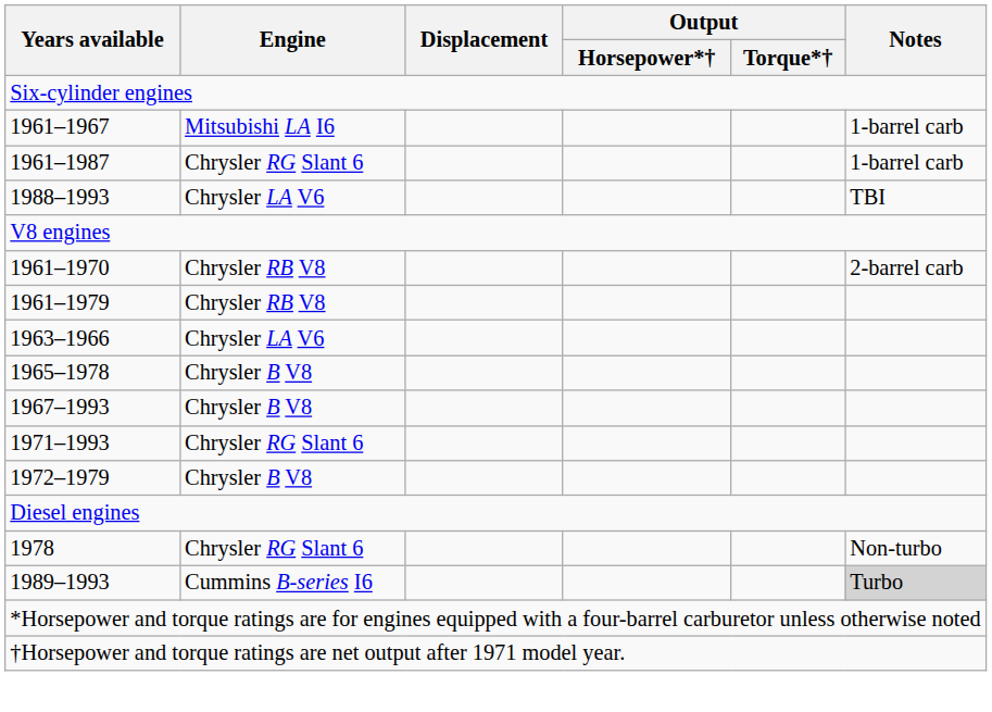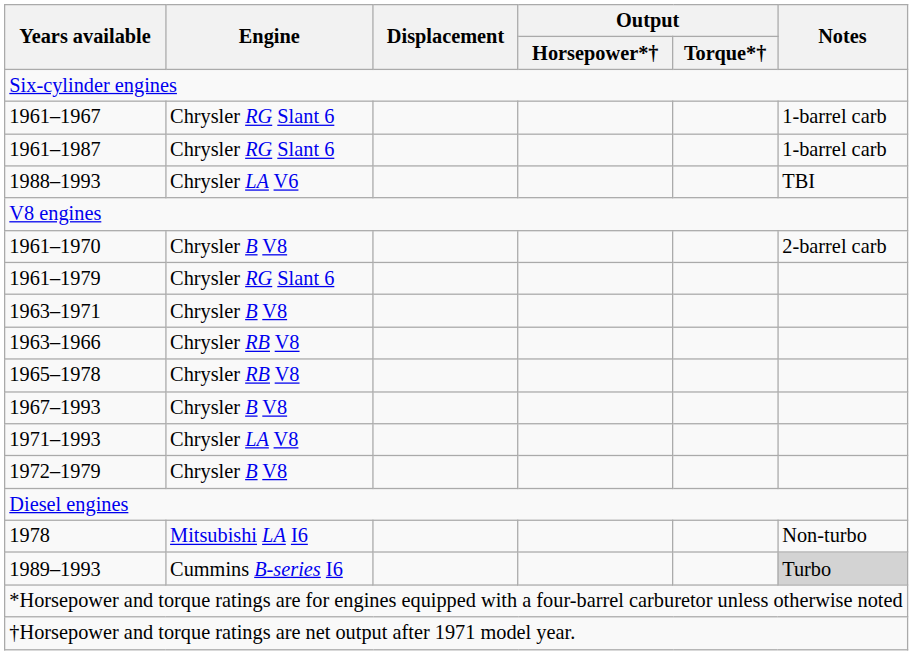1961–1967 | Engine: Mitsubishi LA I6 -> Chrysler RG Slant 6
1961–1970 | Engine: Chrysler RB V8 -> Chrysler B V8
1961–1979 | Engine: Chrysler RB V8 -> Chrysler RG Slant 6
+ row: 1963–1971 | Chrysler B V8
1963–1966 | Engine: Chrysler LA V6 -> Chrysler RB V8
1965–1978 | Engine: Chrysler B V8 -> Chrysler RB V8
1971–1993 | Engine: Chrysler RG Slant 6 -> Chrysler LA V8
1978 | Engine: Chrysler RG Slant 6 -> Mitsubishi LA I6
